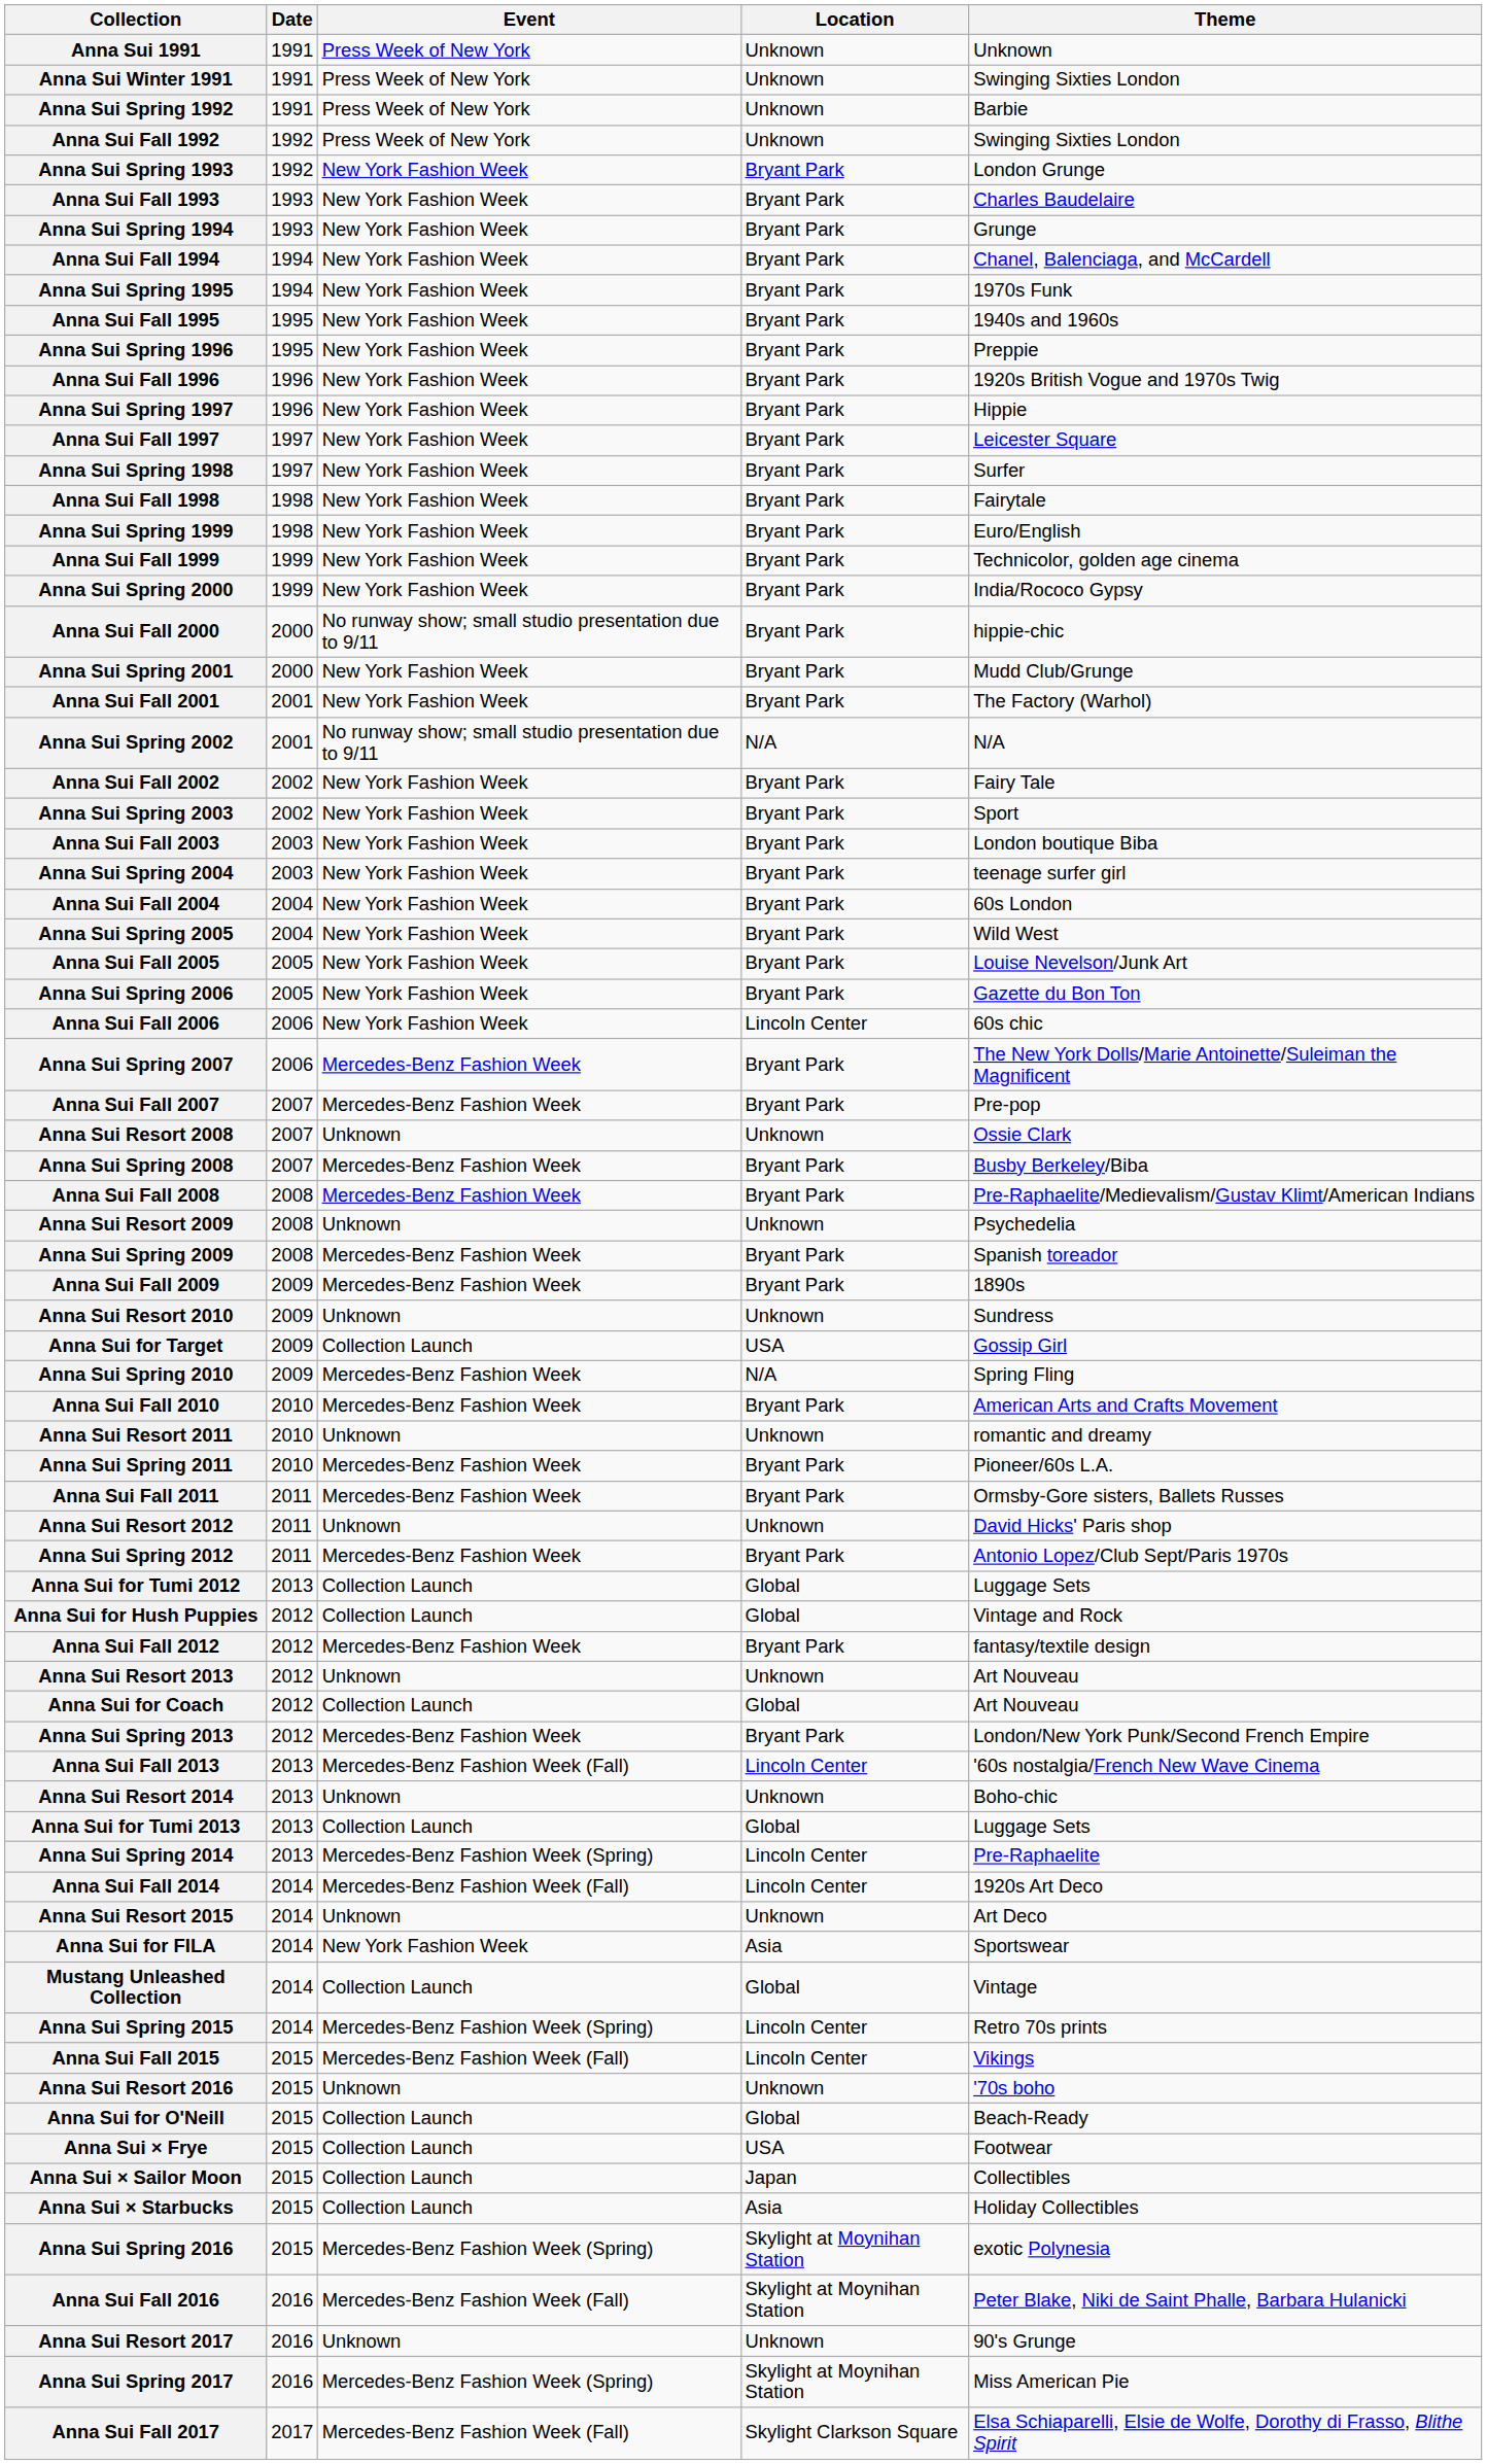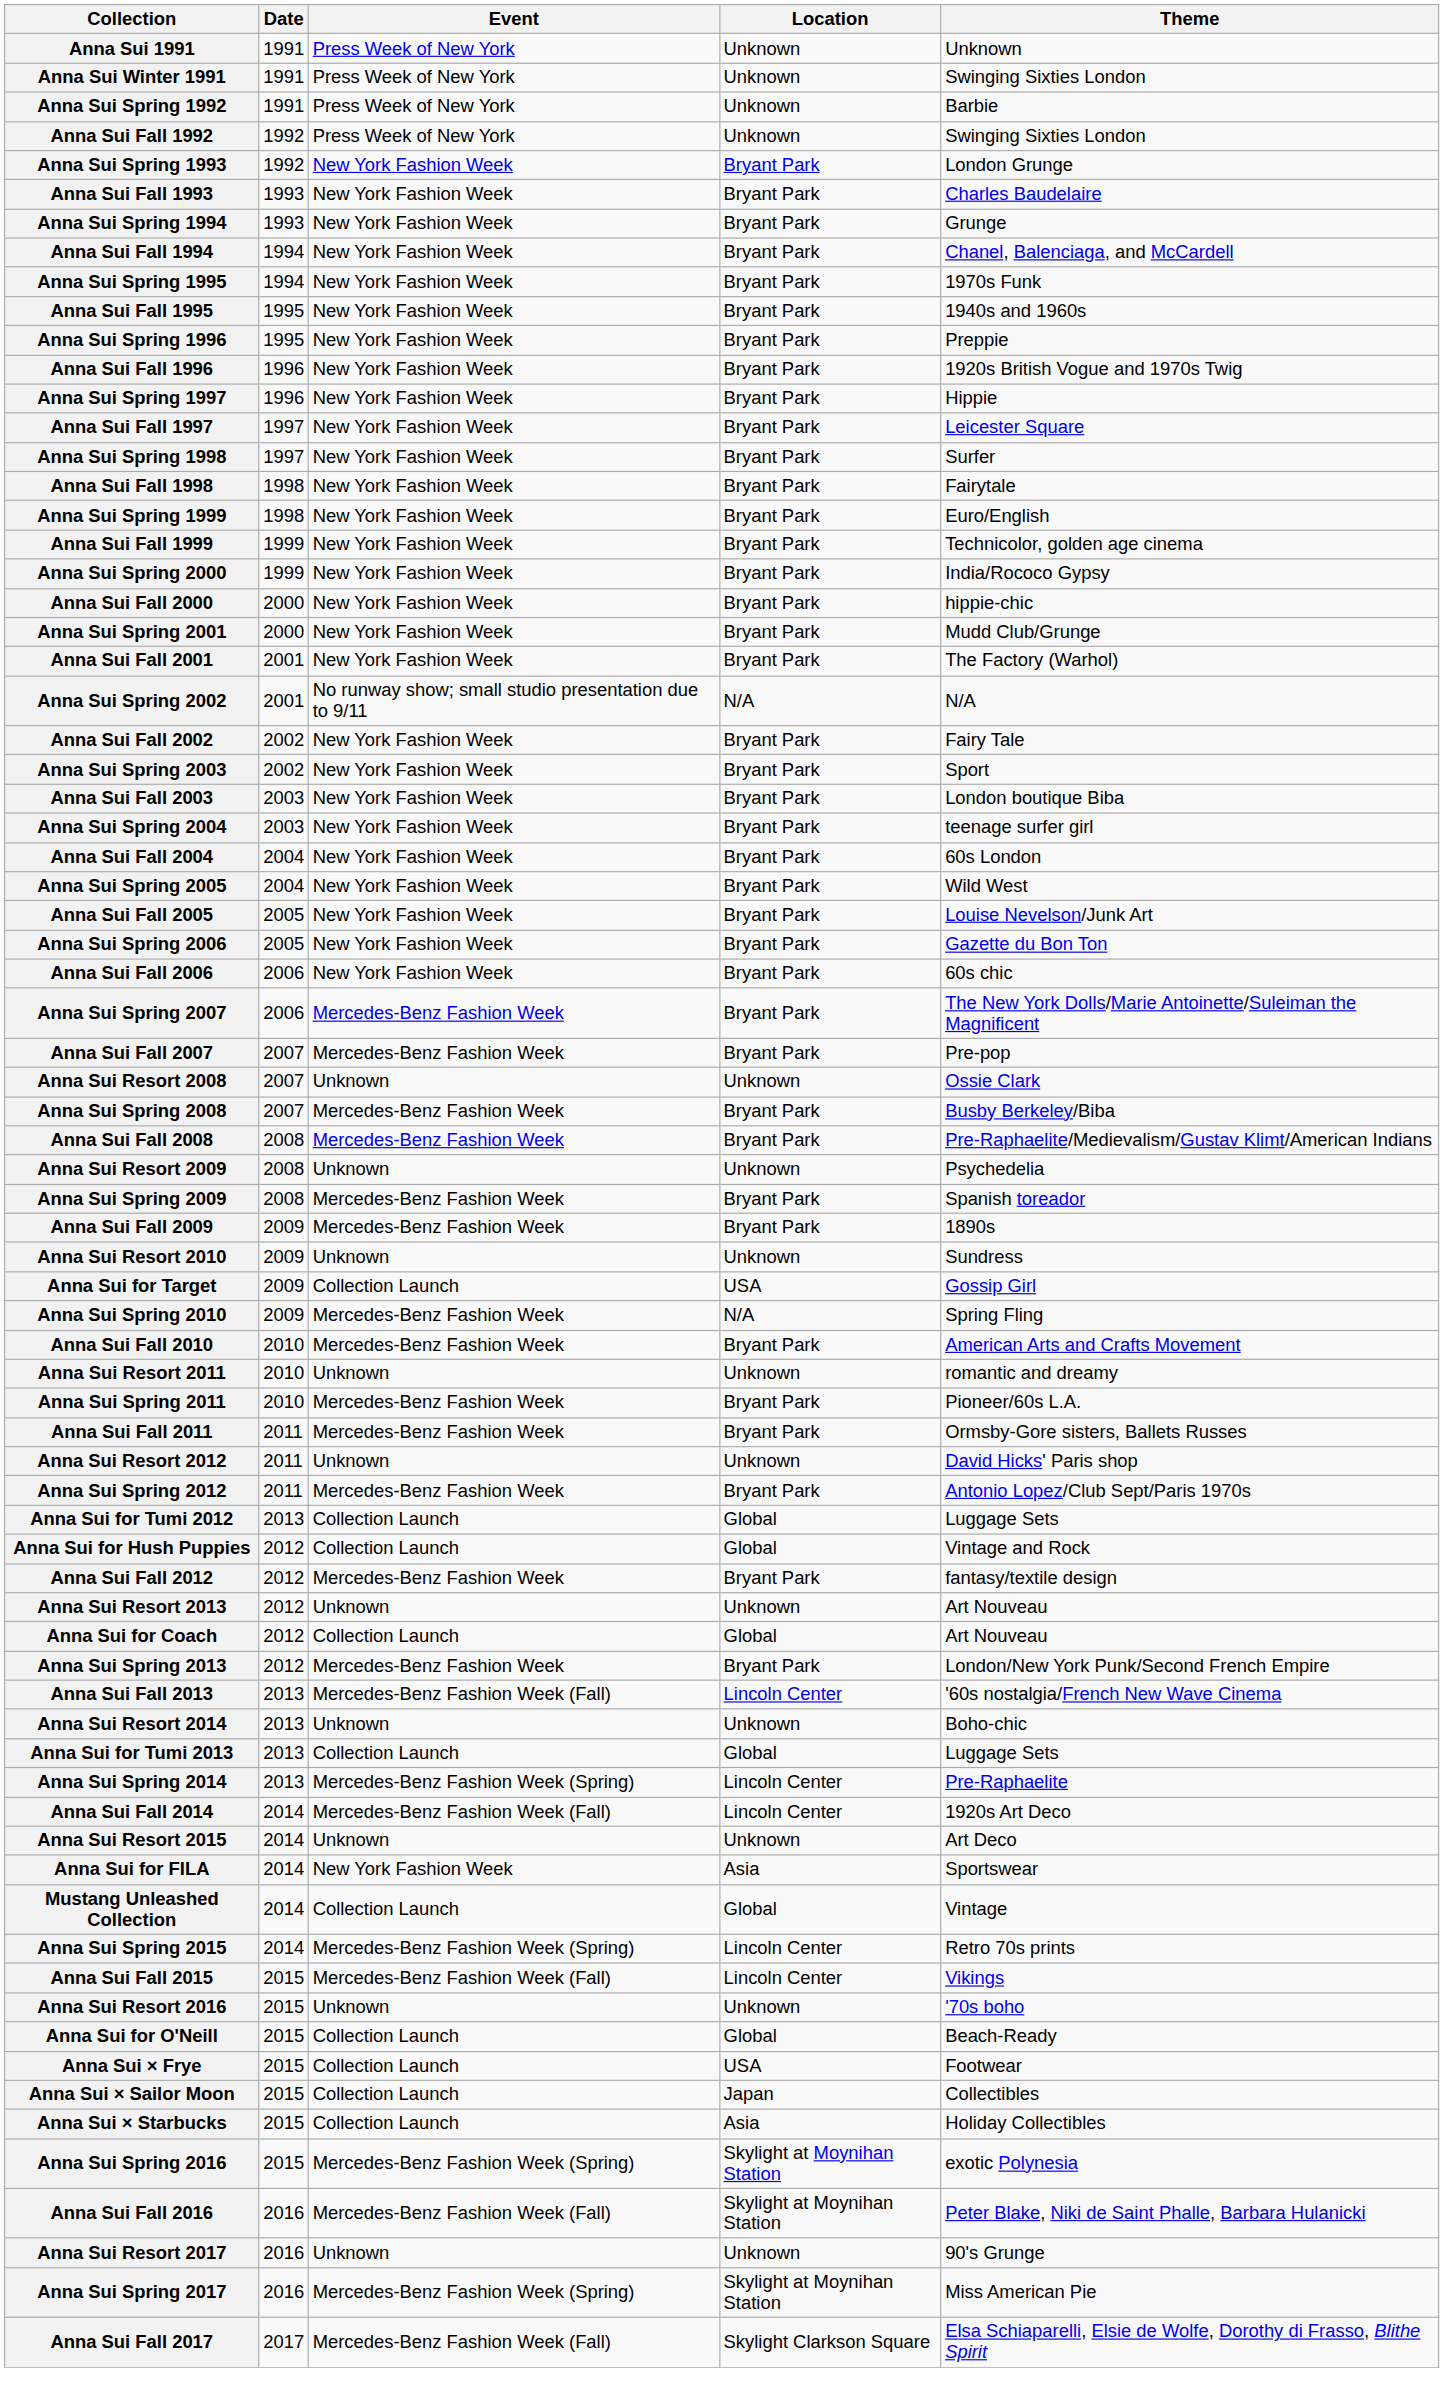Anna Sui Fall 2000 | Event: No runway show; small studio presentation due to 9/11 -> New York Fashion Week
Anna Sui Fall 2006 | Location: Lincoln Center -> Bryant Park
